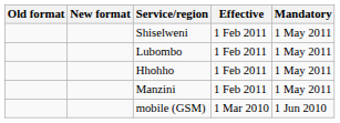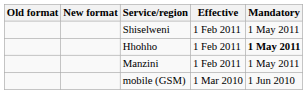- row: Lubombo | 1 Feb 2011 | 1 May 2011
Hhohho | Mandatory: normal -> bold
